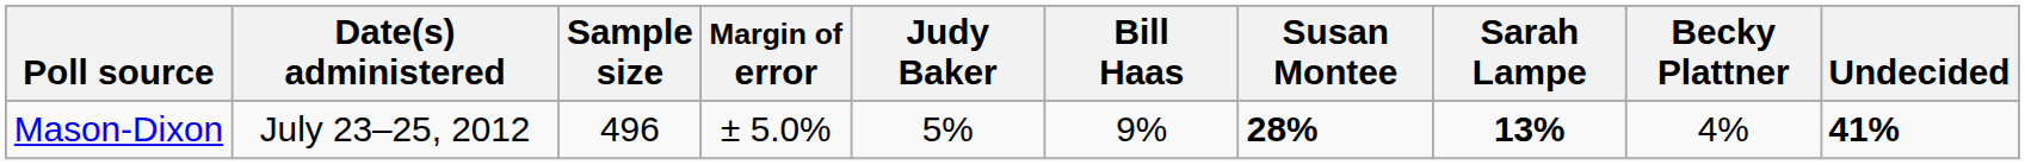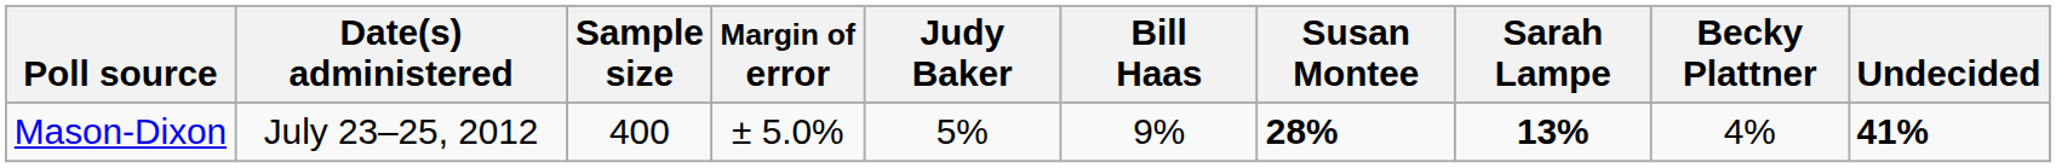Mason-Dixon | Sample size: 496 -> 400
